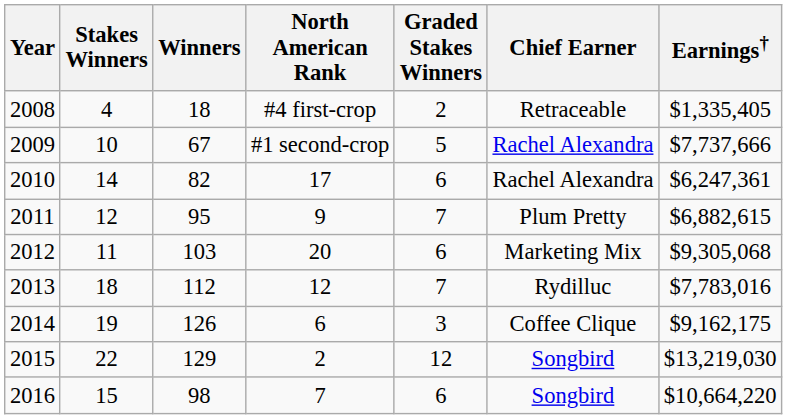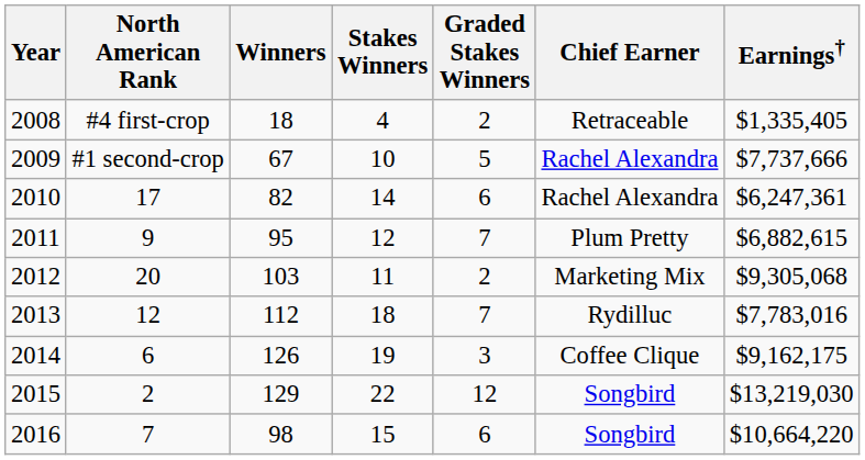columns swapped: North American Rank <-> Stakes Winners
2012 | Graded Stakes Winners: 6 -> 2
